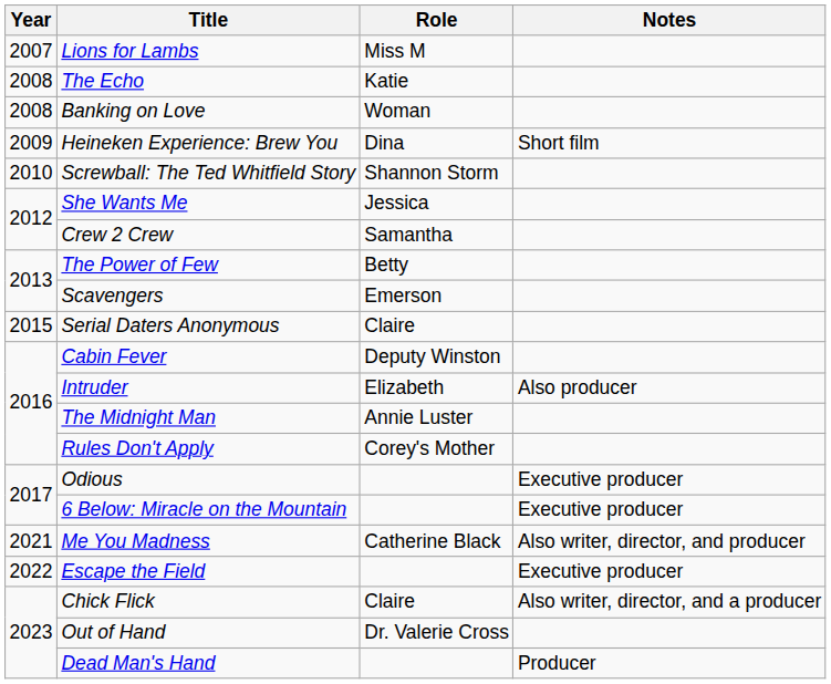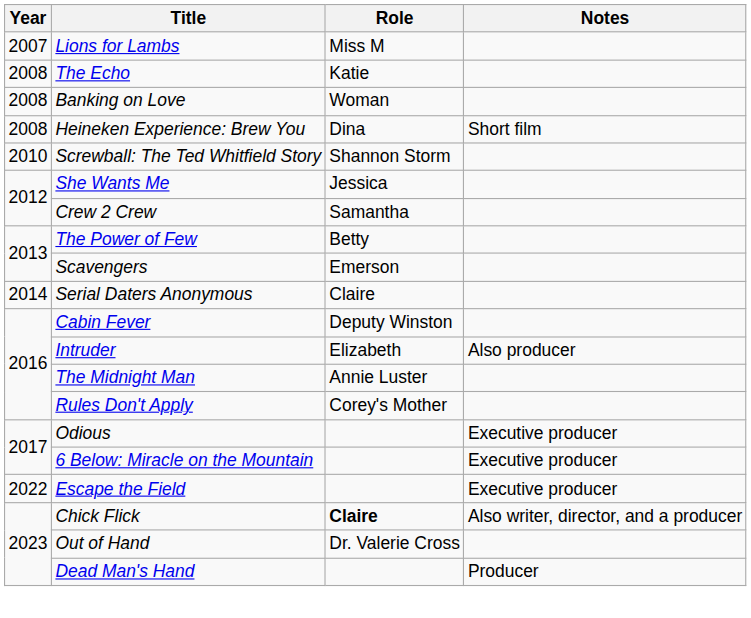Heineken Experience: Brew You | Year: 2009 -> 2008
Serial Daters Anonymous | Year: 2015 -> 2014
- row: 2021 | Me You Madness | Catherine Black | Also writer, director, and producer
Chick Flick | Role: normal -> bold
